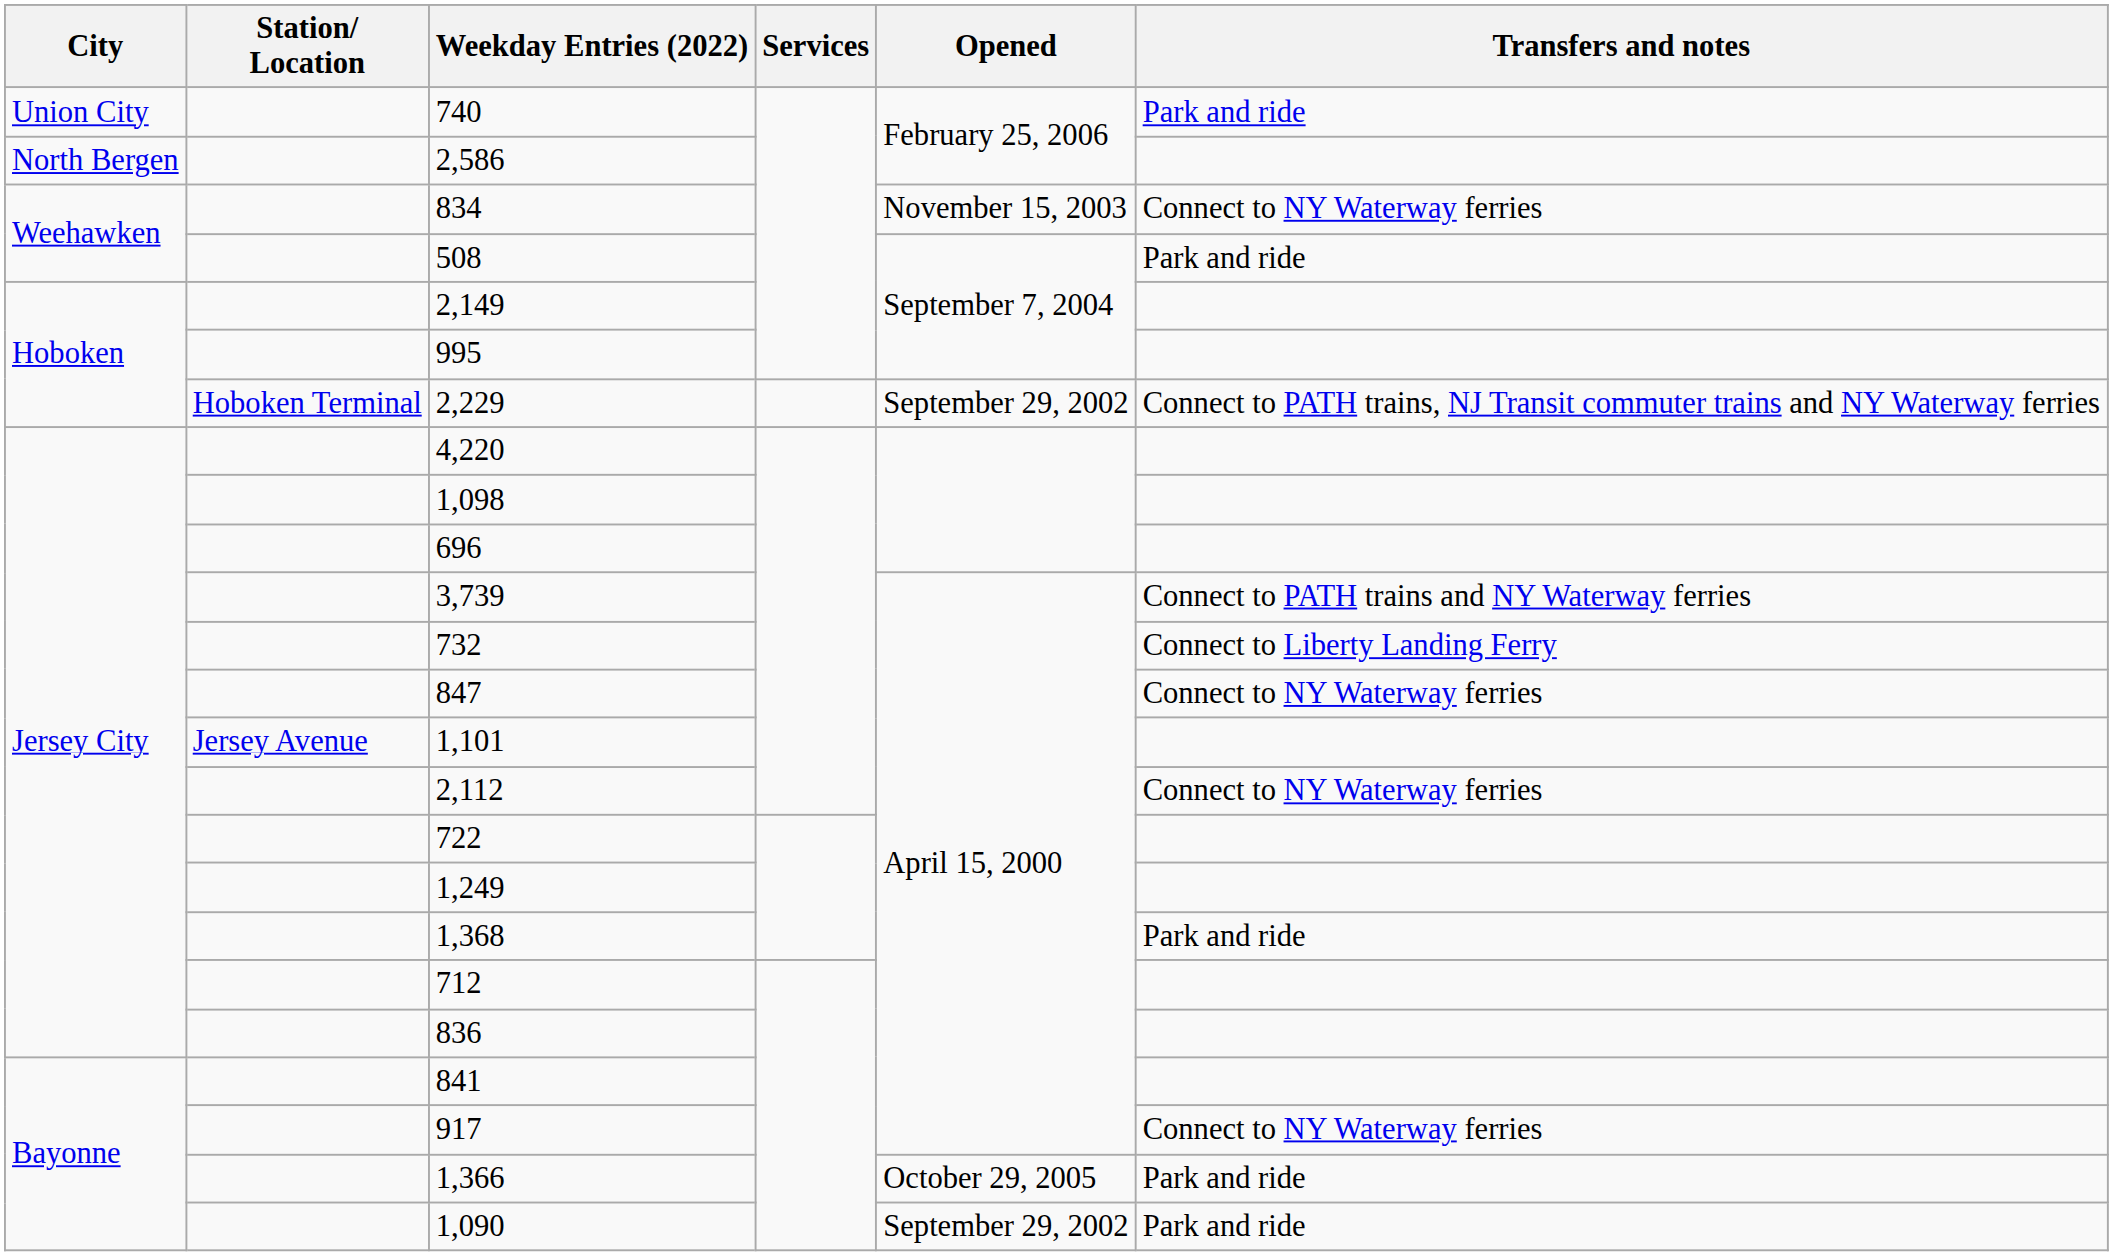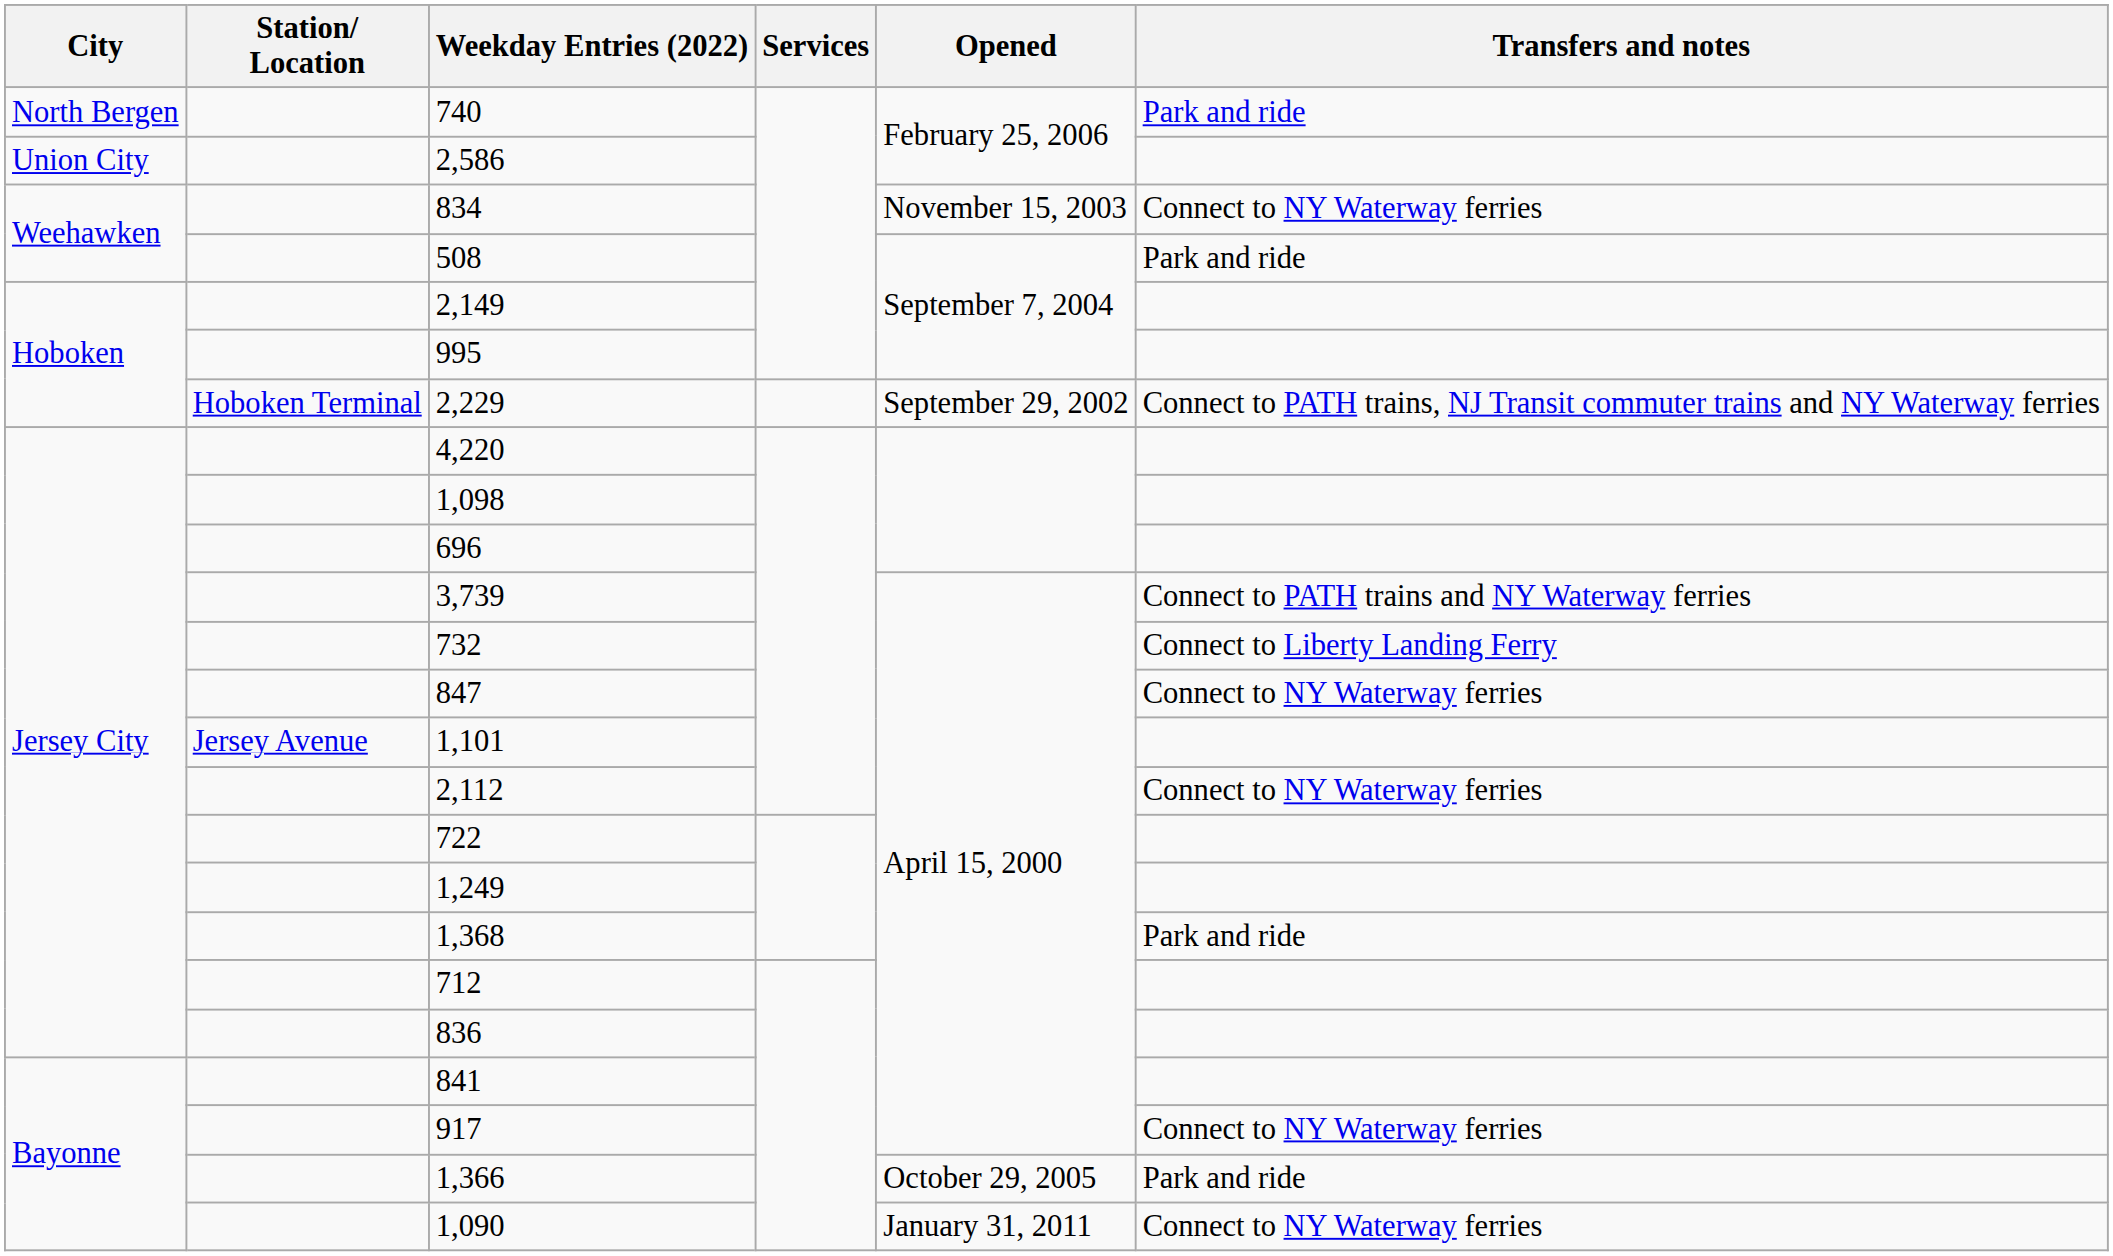740 | City: Union City -> North Bergen
2,586 | City: North Bergen -> Union City
1,090 | Opened: September 29, 2002 -> January 31, 2011
1,090 | Transfers and notes: Park and ride -> Connect to NY Waterway ferries
